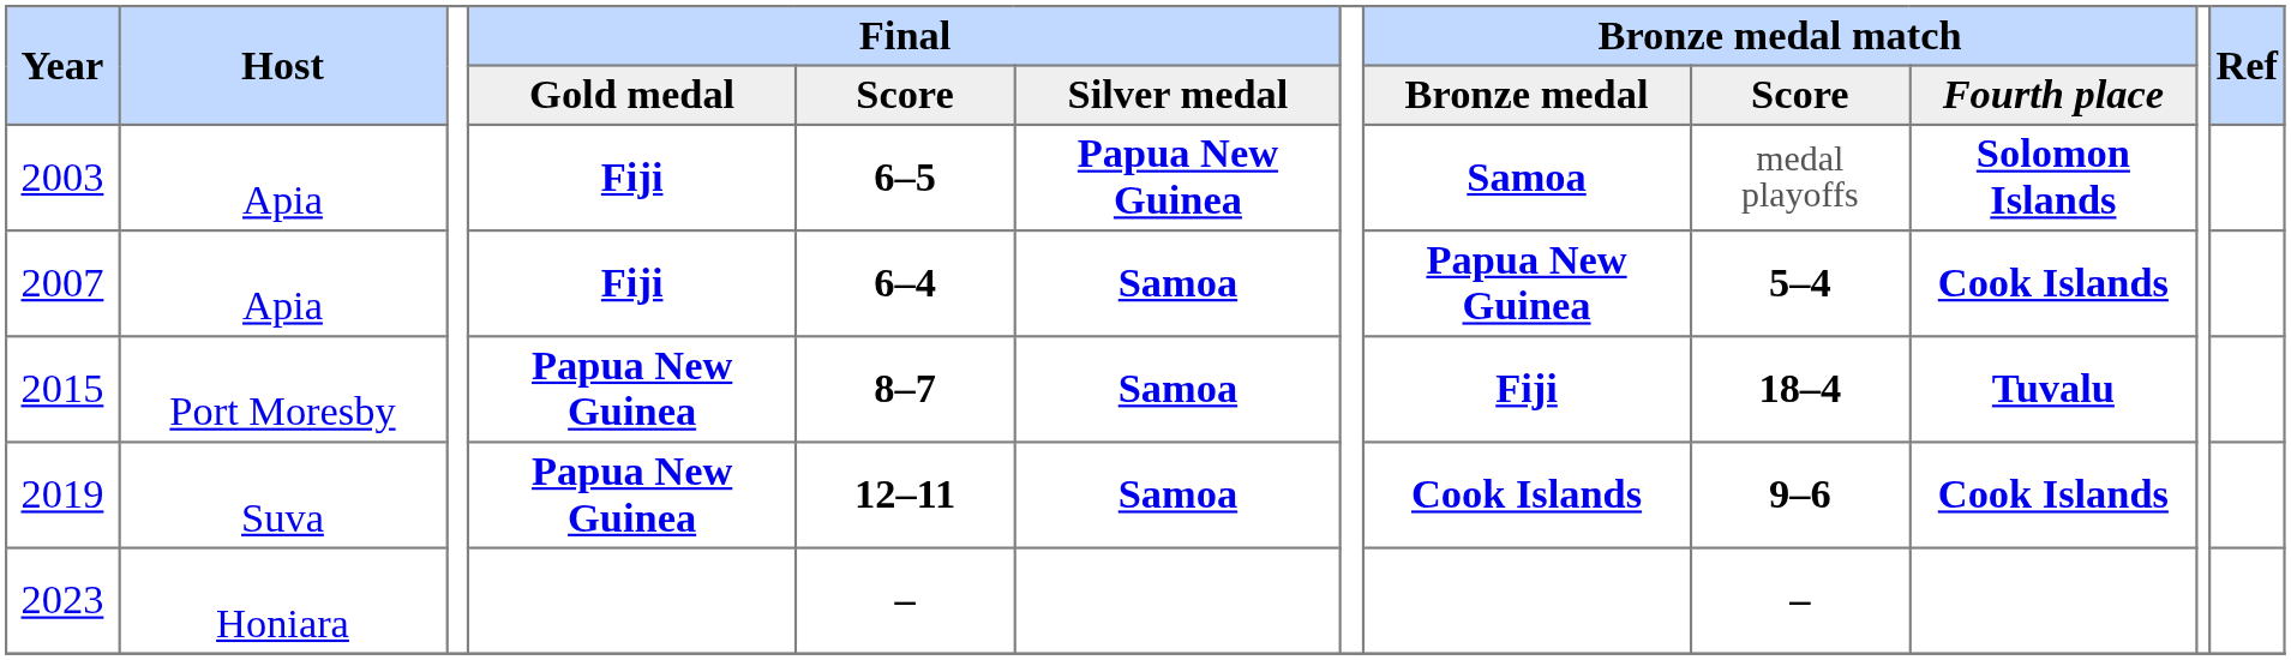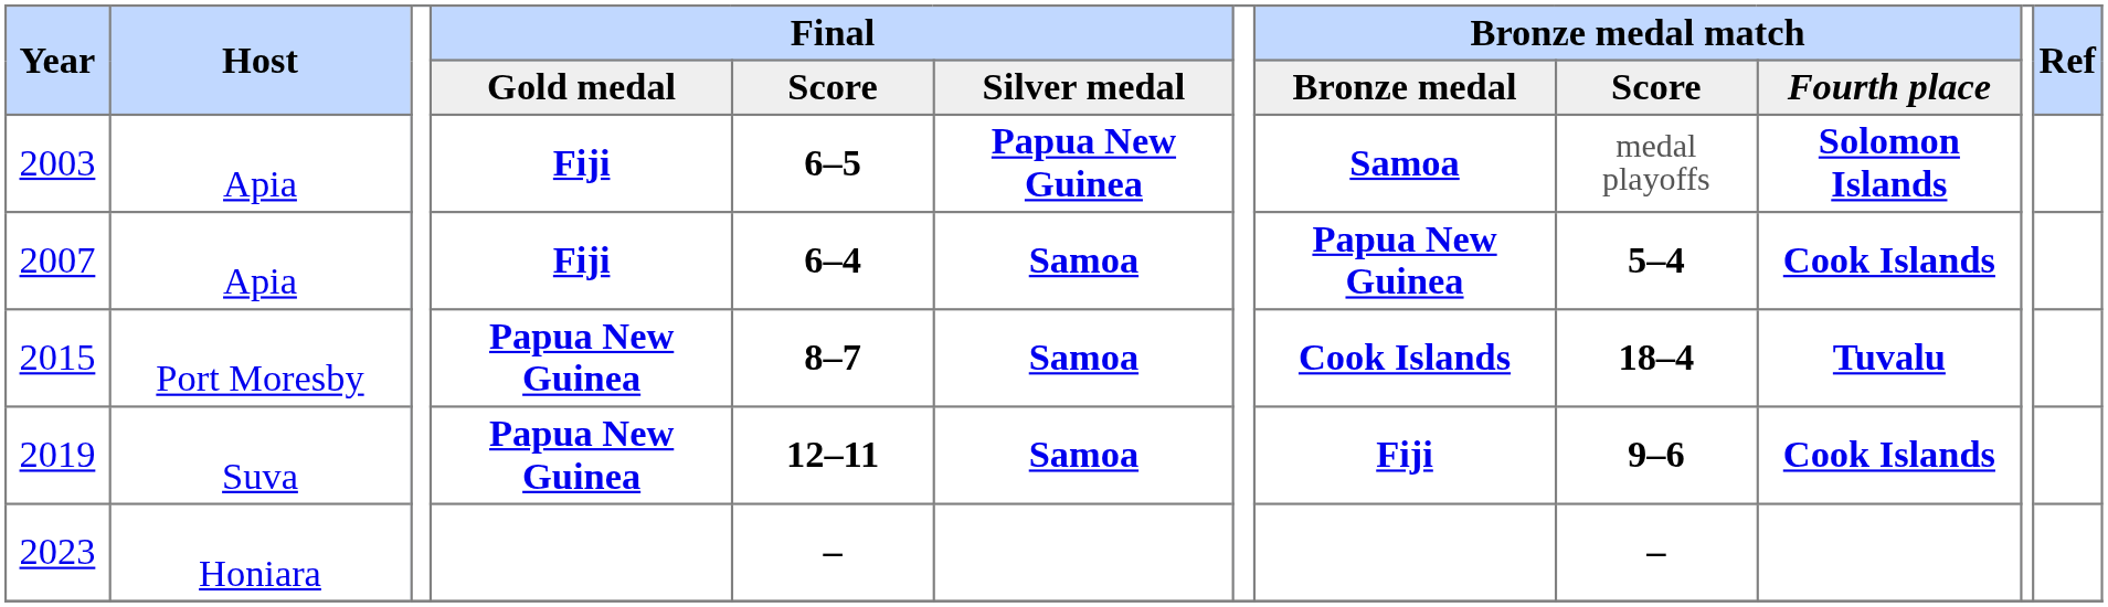2015 | Bronze medal match / Bronze medal: Fiji -> Cook Islands
2019 | Bronze medal match / Bronze medal: Cook Islands -> Fiji
